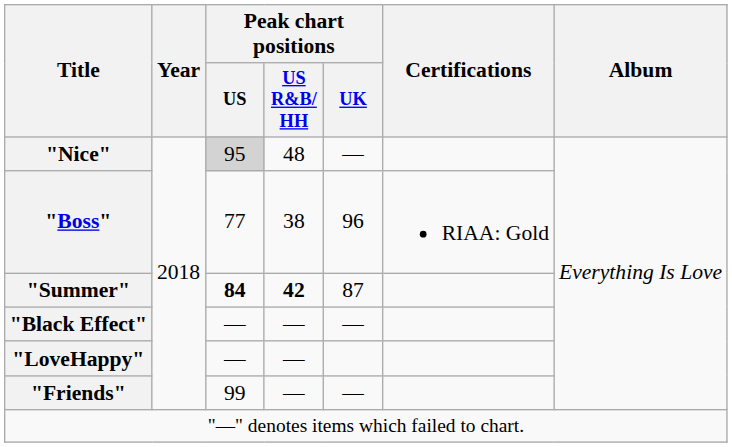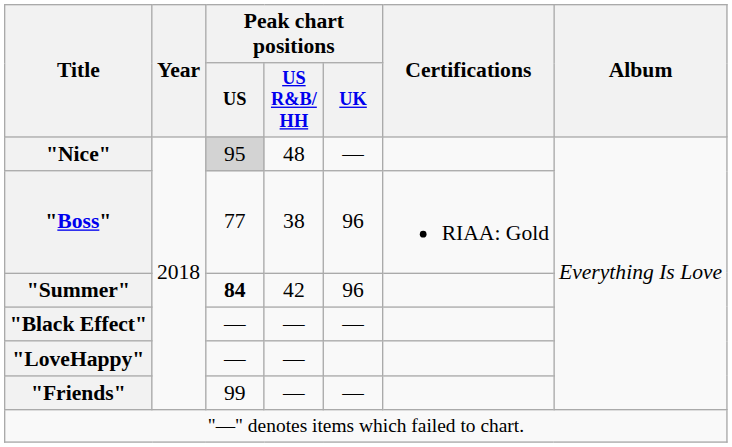"Summer" | Peak chart positions / US R&B/ HH: bold -> normal
"Summer" | Peak chart positions / UK: 87 -> 96
